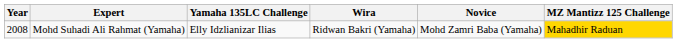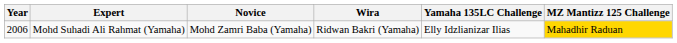columns swapped: Novice <-> Yamaha 135LC Challenge
Mohd Suhadi Ali Rahmat (Yamaha) | Year: 2008 -> 2006
